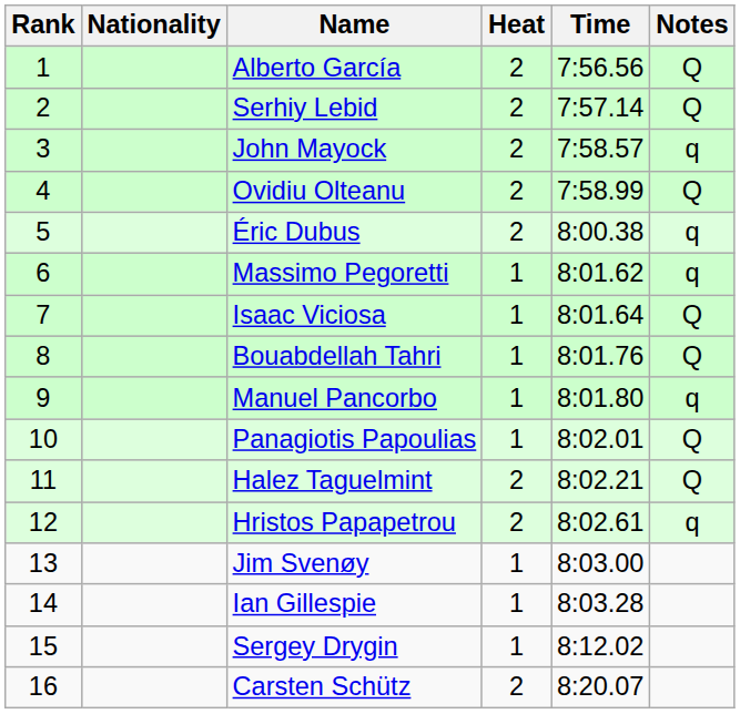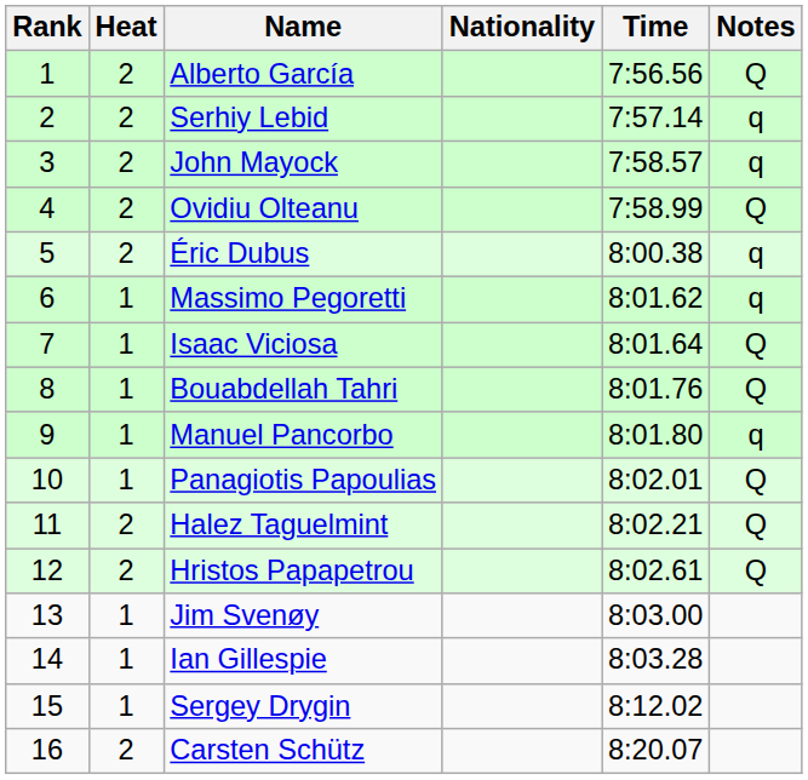columns swapped: Heat <-> Nationality
Serhiy Lebid | Notes: Q -> q
Hristos Papapetrou | Notes: q -> Q
